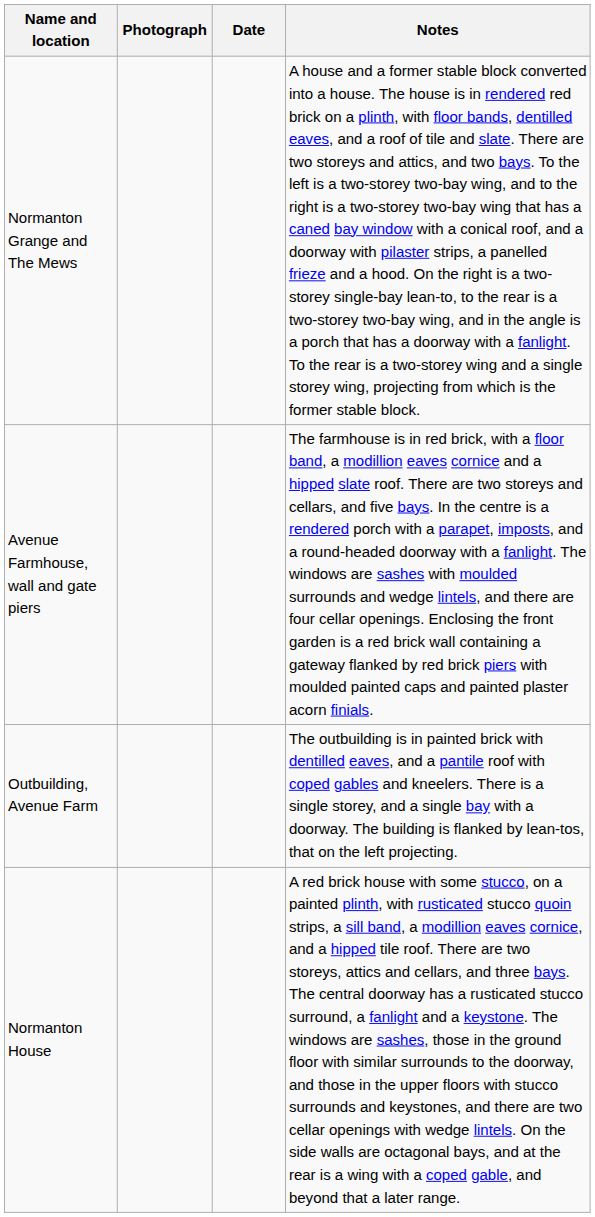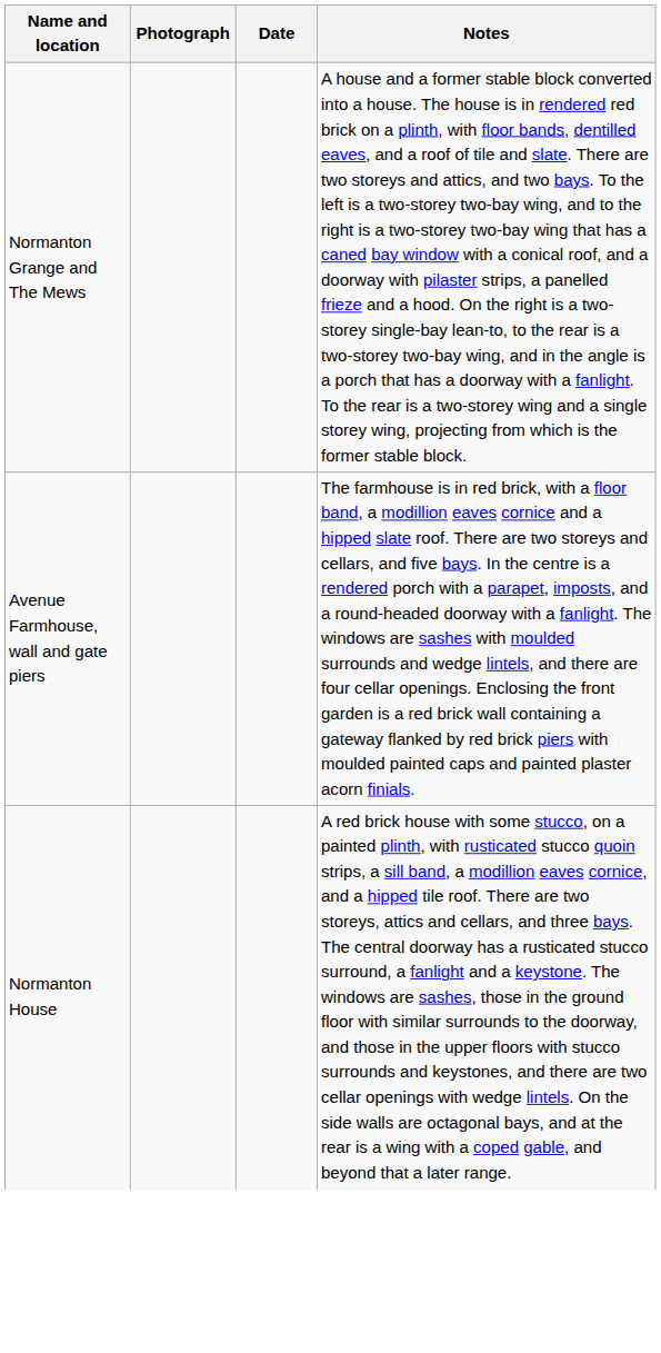- row: Outbuilding, Avenue Farm | The outbuilding is in painted brick with dentilled eaves, and a pantile roof with coped gables and kneelers. There is a single storey, and a single bay with a doorway. The building is flanked by lean-tos, that on the left projecting.
